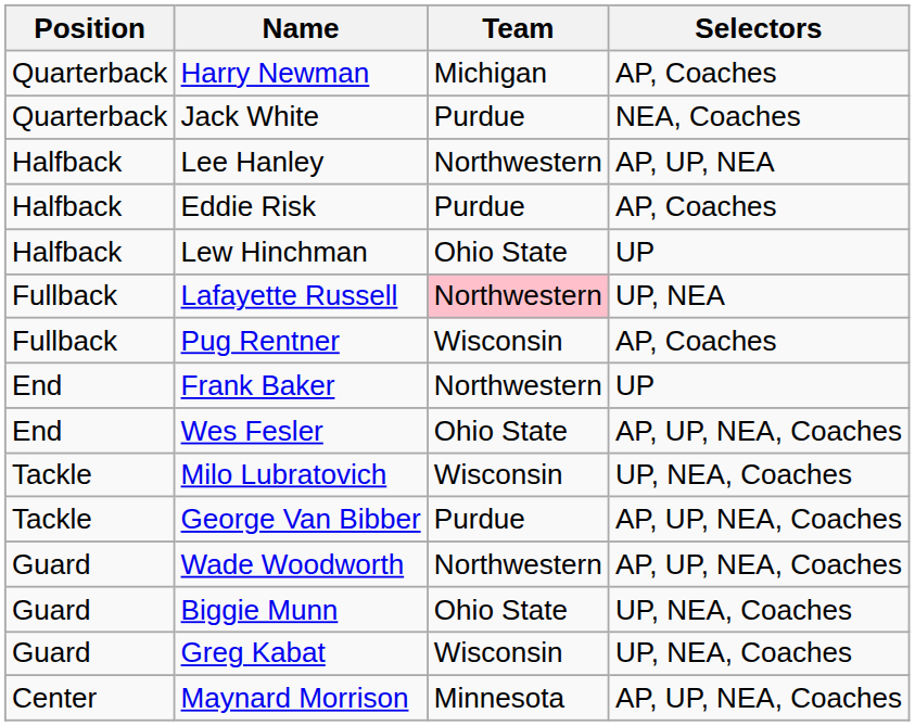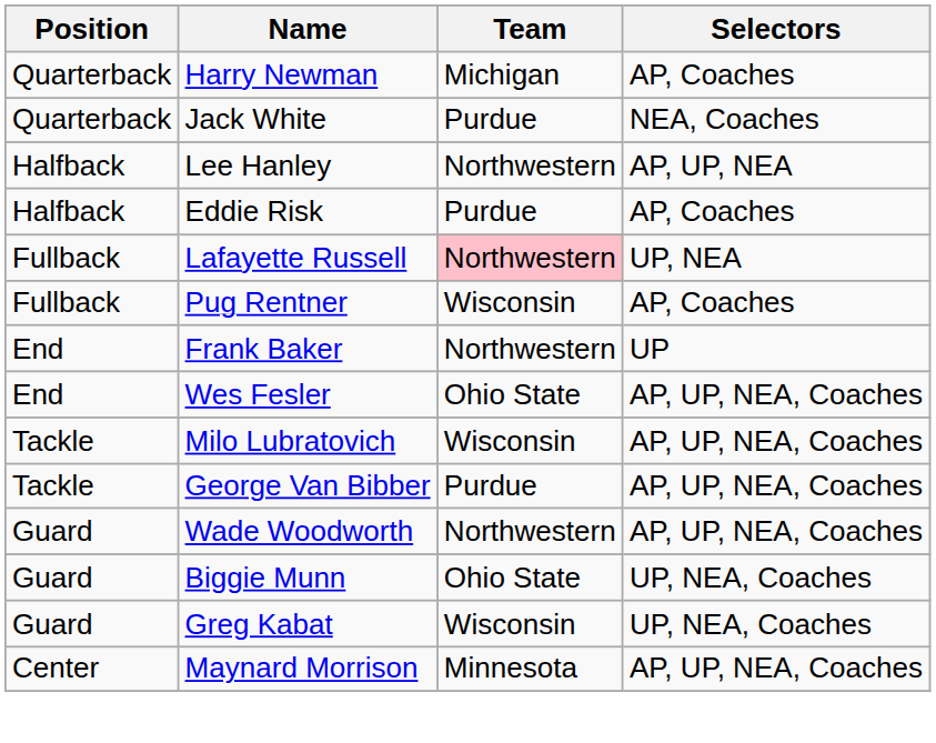- row: Halfback | Lew Hinchman | Ohio State | UP
Milo Lubratovich | Selectors: UP, NEA, Coaches -> AP, UP, NEA, Coaches
